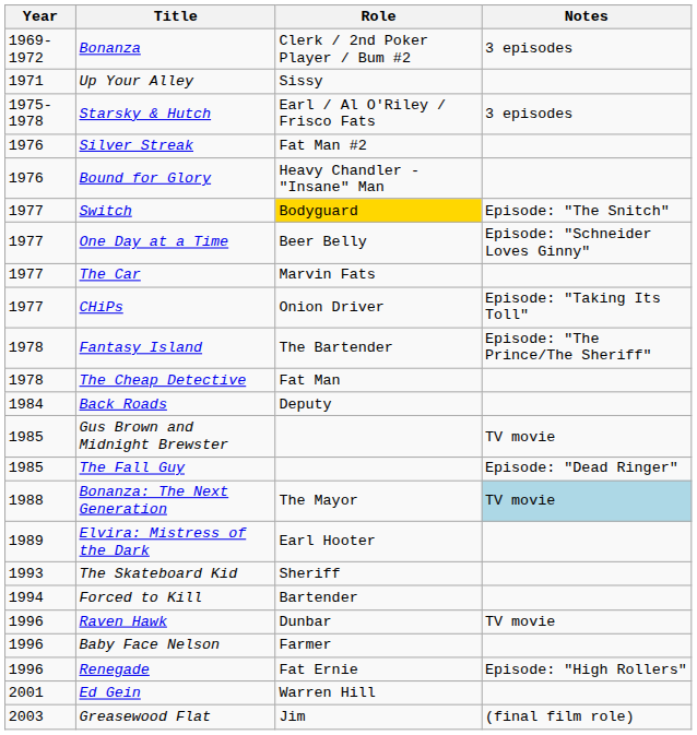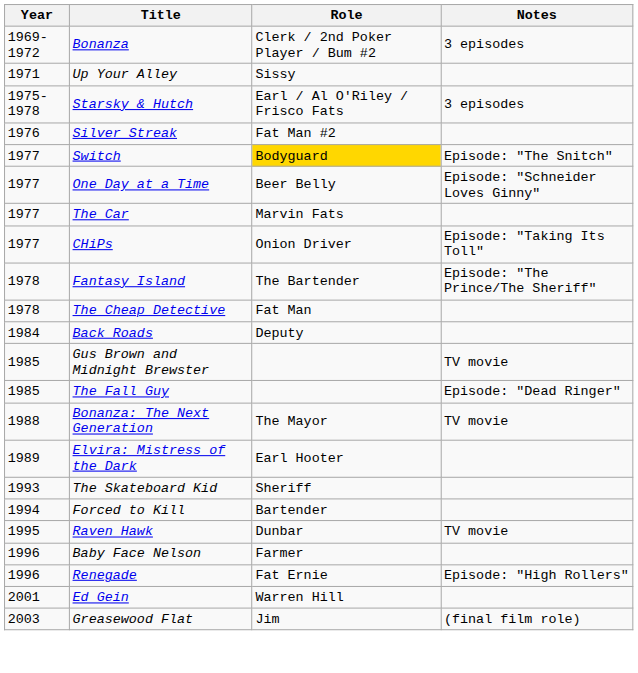- row: 1976 | Bound for Glory | Heavy Chandler - "Insane" Man
Bonanza: The Next Generation | Notes: lightblue background -> no background
Raven Hawk | Year: 1996 -> 1995
